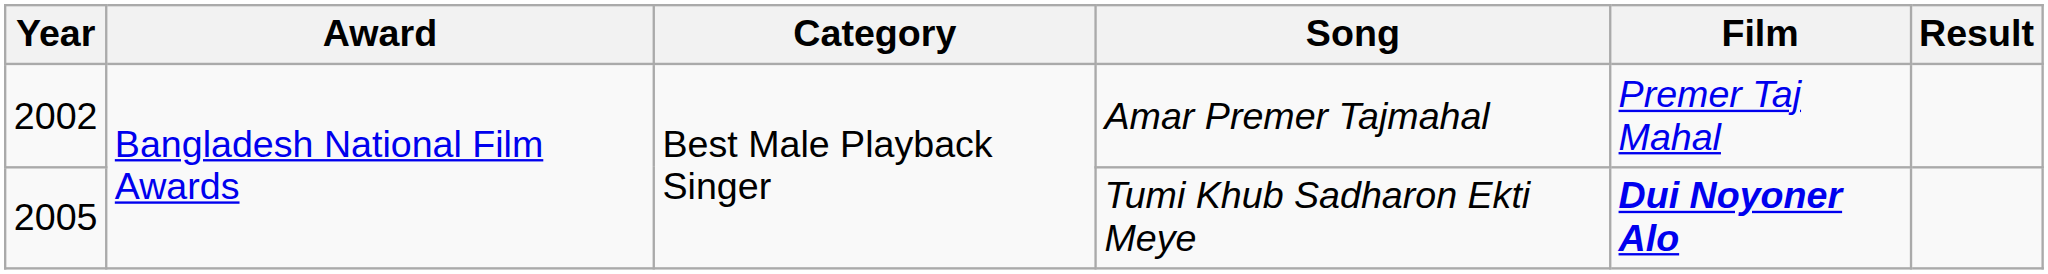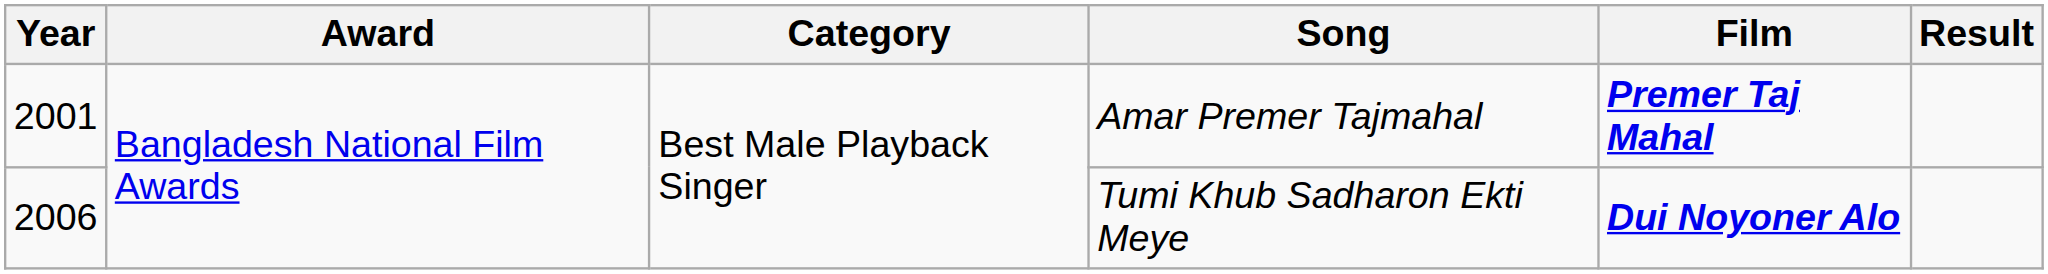Amar Premer Tajmahal | Year: 2002 -> 2001
Amar Premer Tajmahal | Film: normal -> bold
Tumi Khub Sadharon Ekti Meye | Year: 2005 -> 2006
